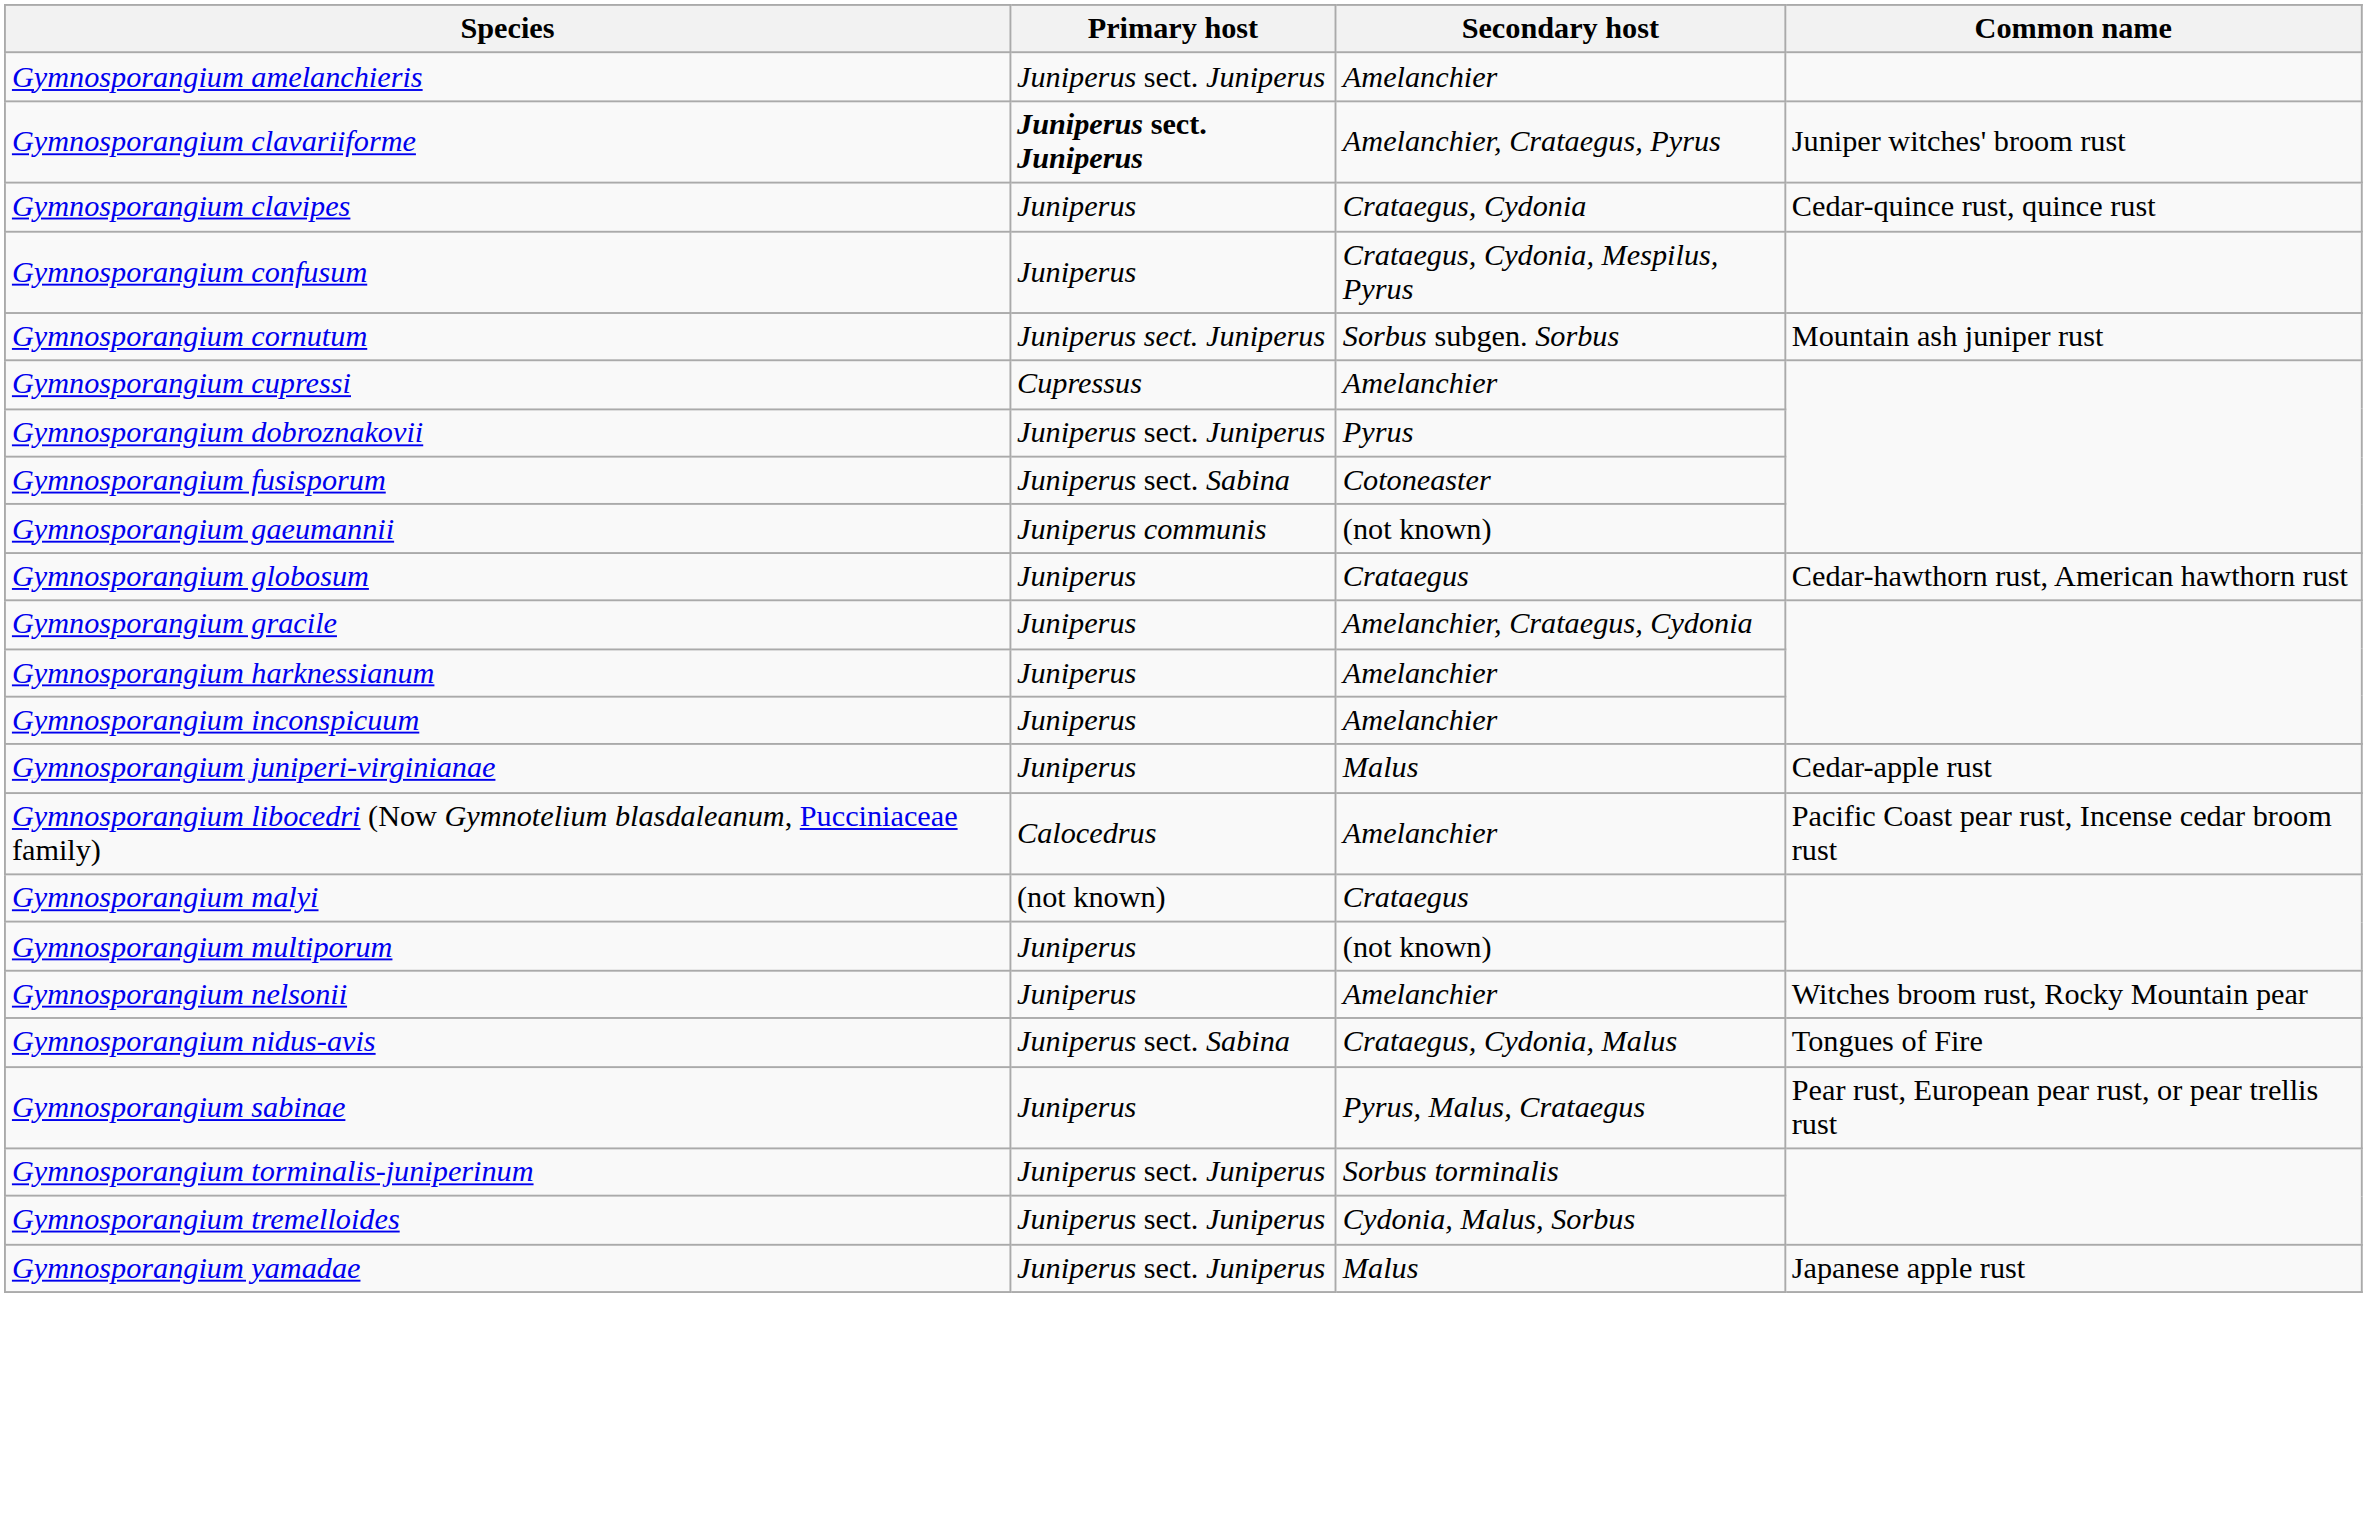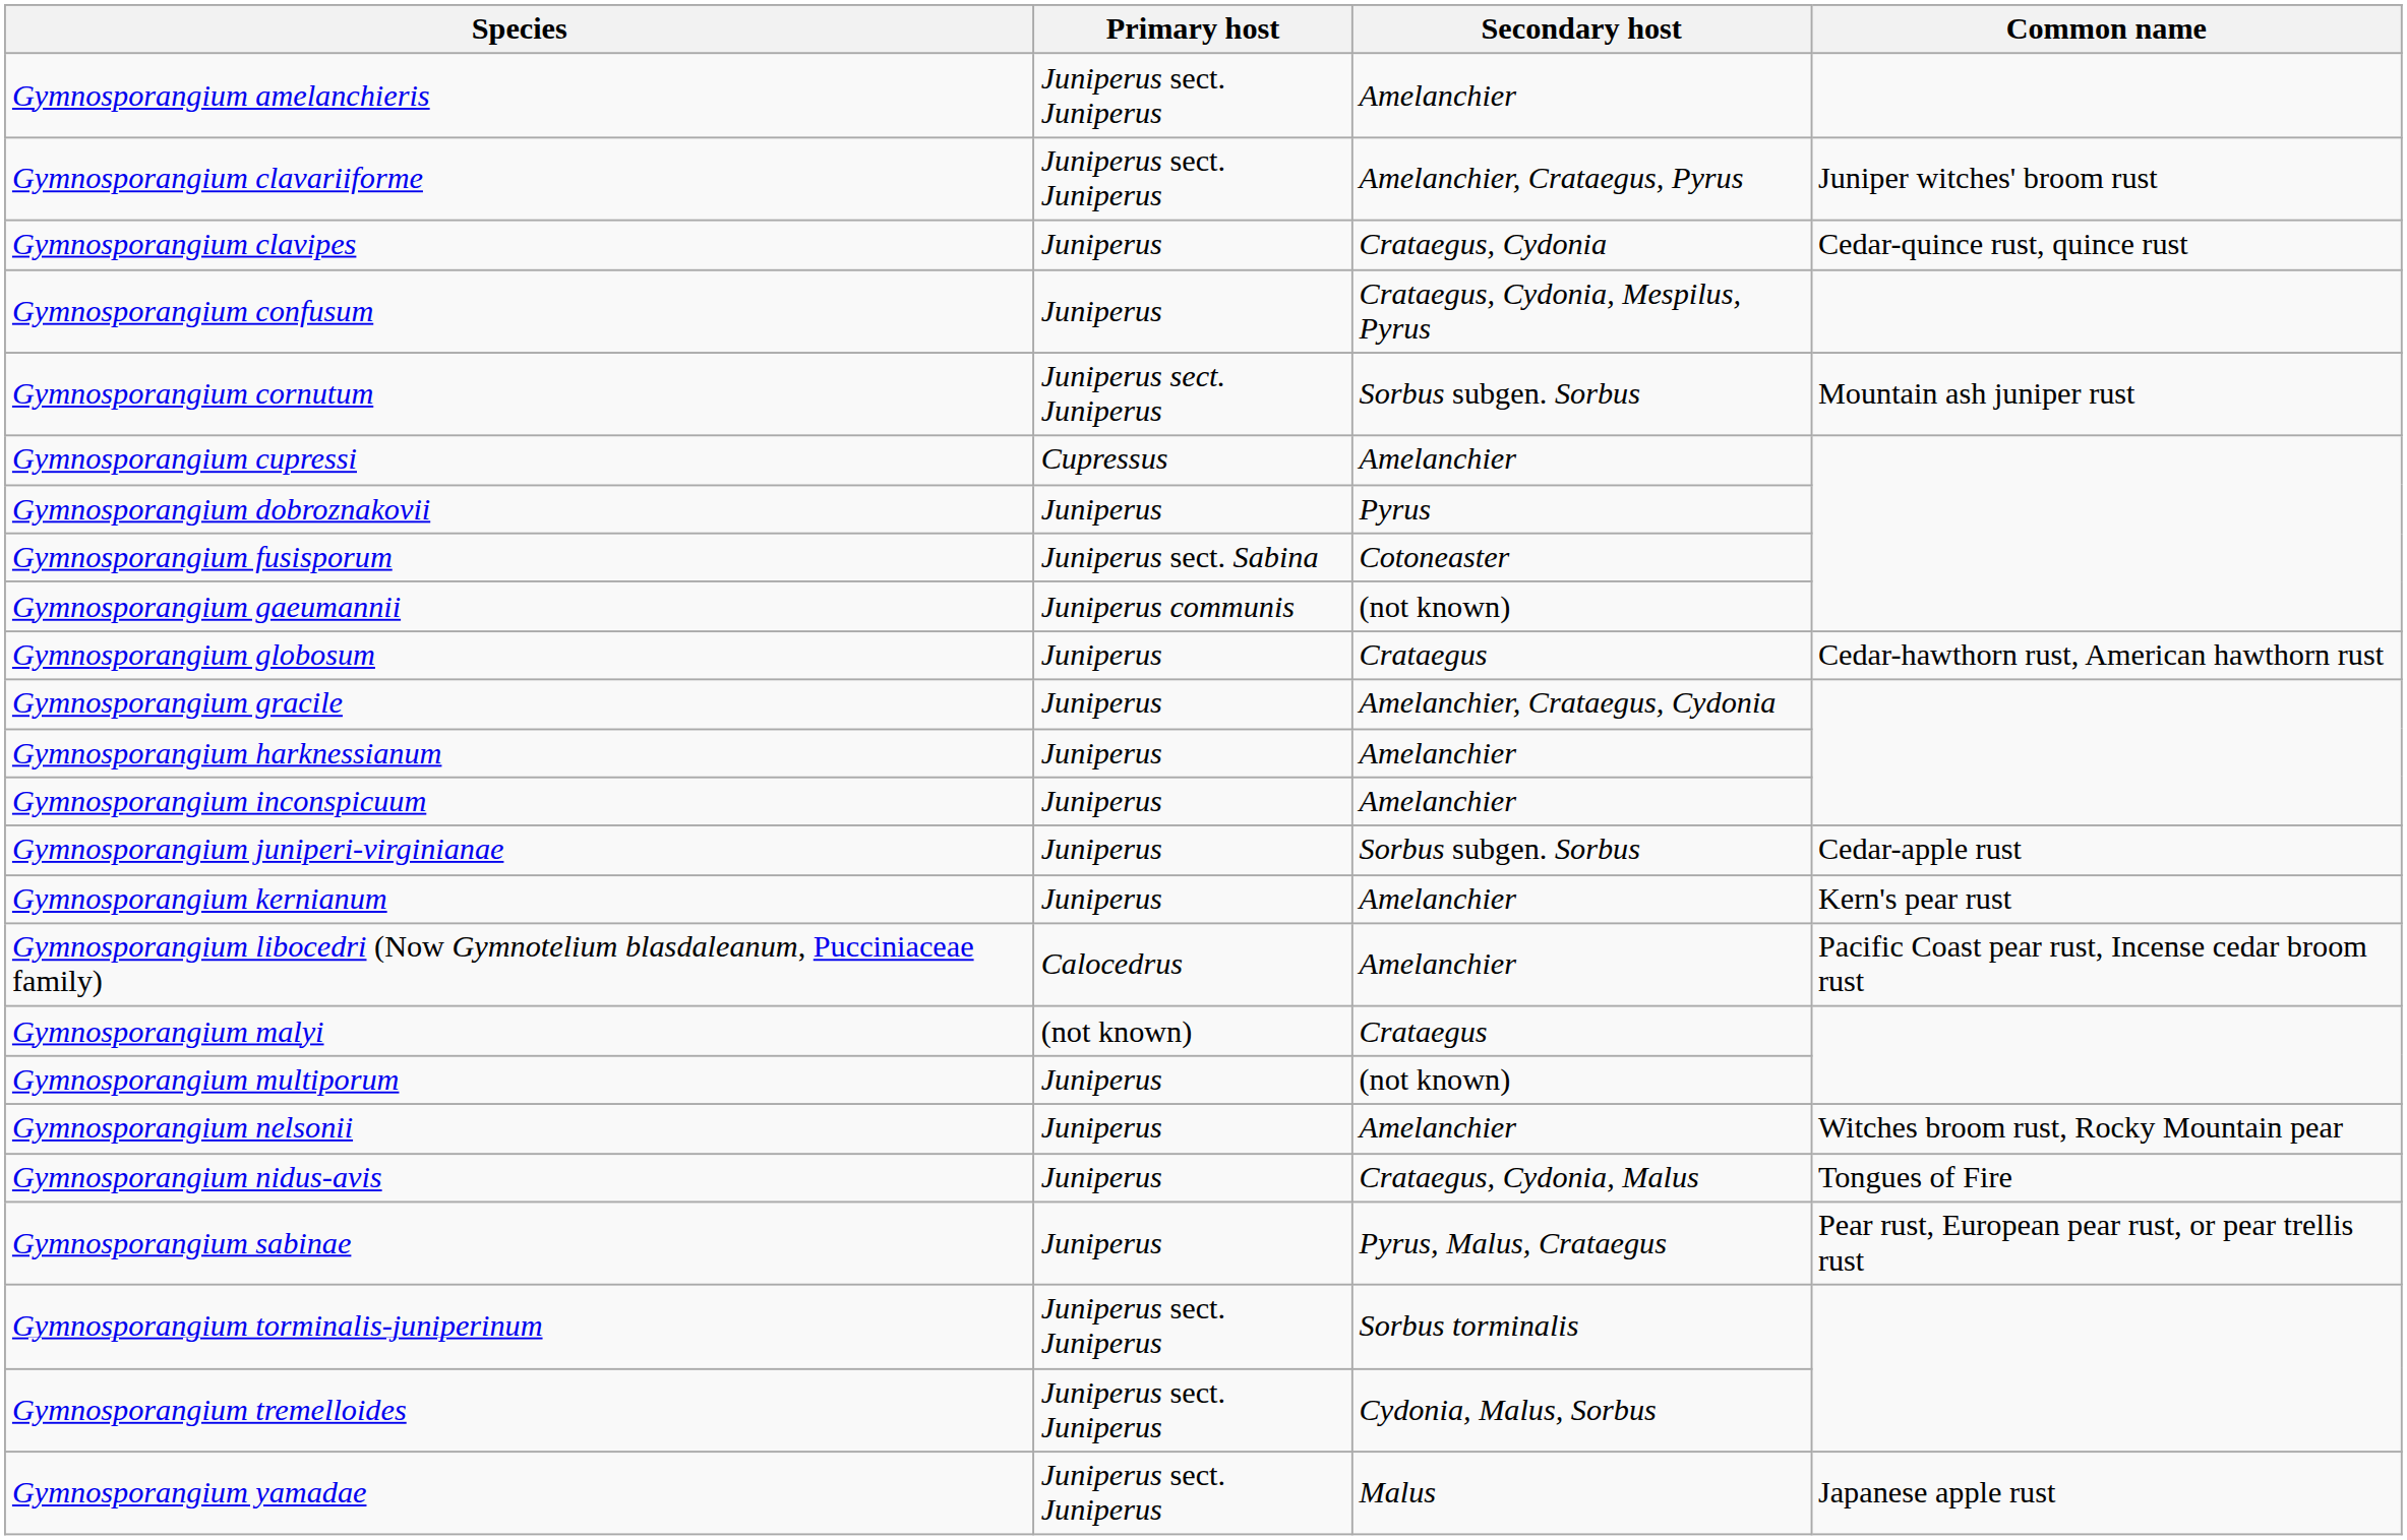Gymnosporangium clavariiforme | Primary host: bold -> normal
Gymnosporangium dobroznakovii | Primary host: Juniperus sect. Juniperus -> Juniperus
Gymnosporangium juniperi-virginianae | Secondary host: Malus -> Sorbus subgen. Sorbus
+ row: Gymnosporangium kernianum | Juniperus | Amelanchier | Kern's pear rust
Gymnosporangium nidus-avis | Primary host: Juniperus sect. Sabina -> Juniperus
